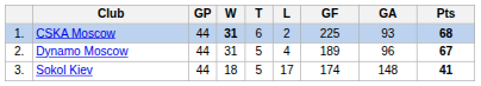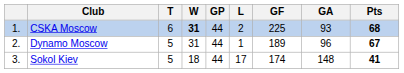columns swapped: GP <-> T
Dynamo Moscow | L: 4 -> 1
